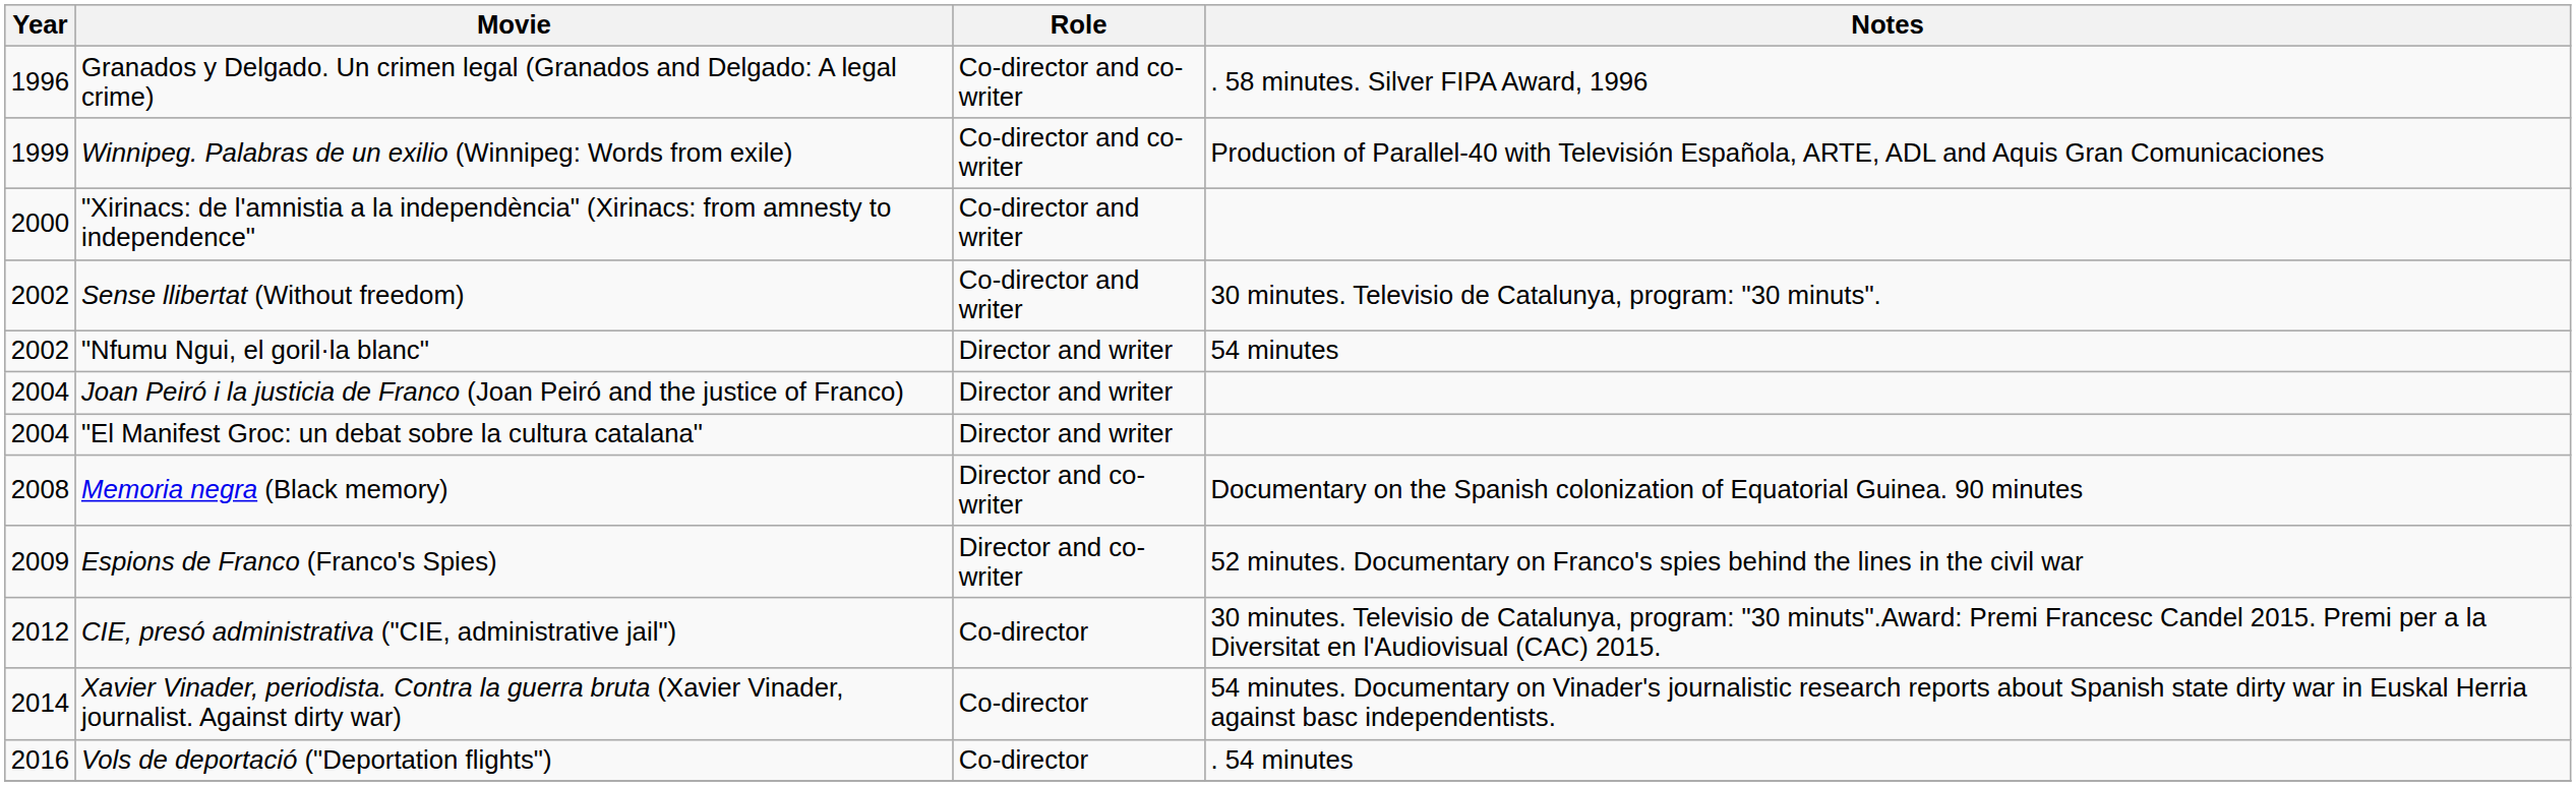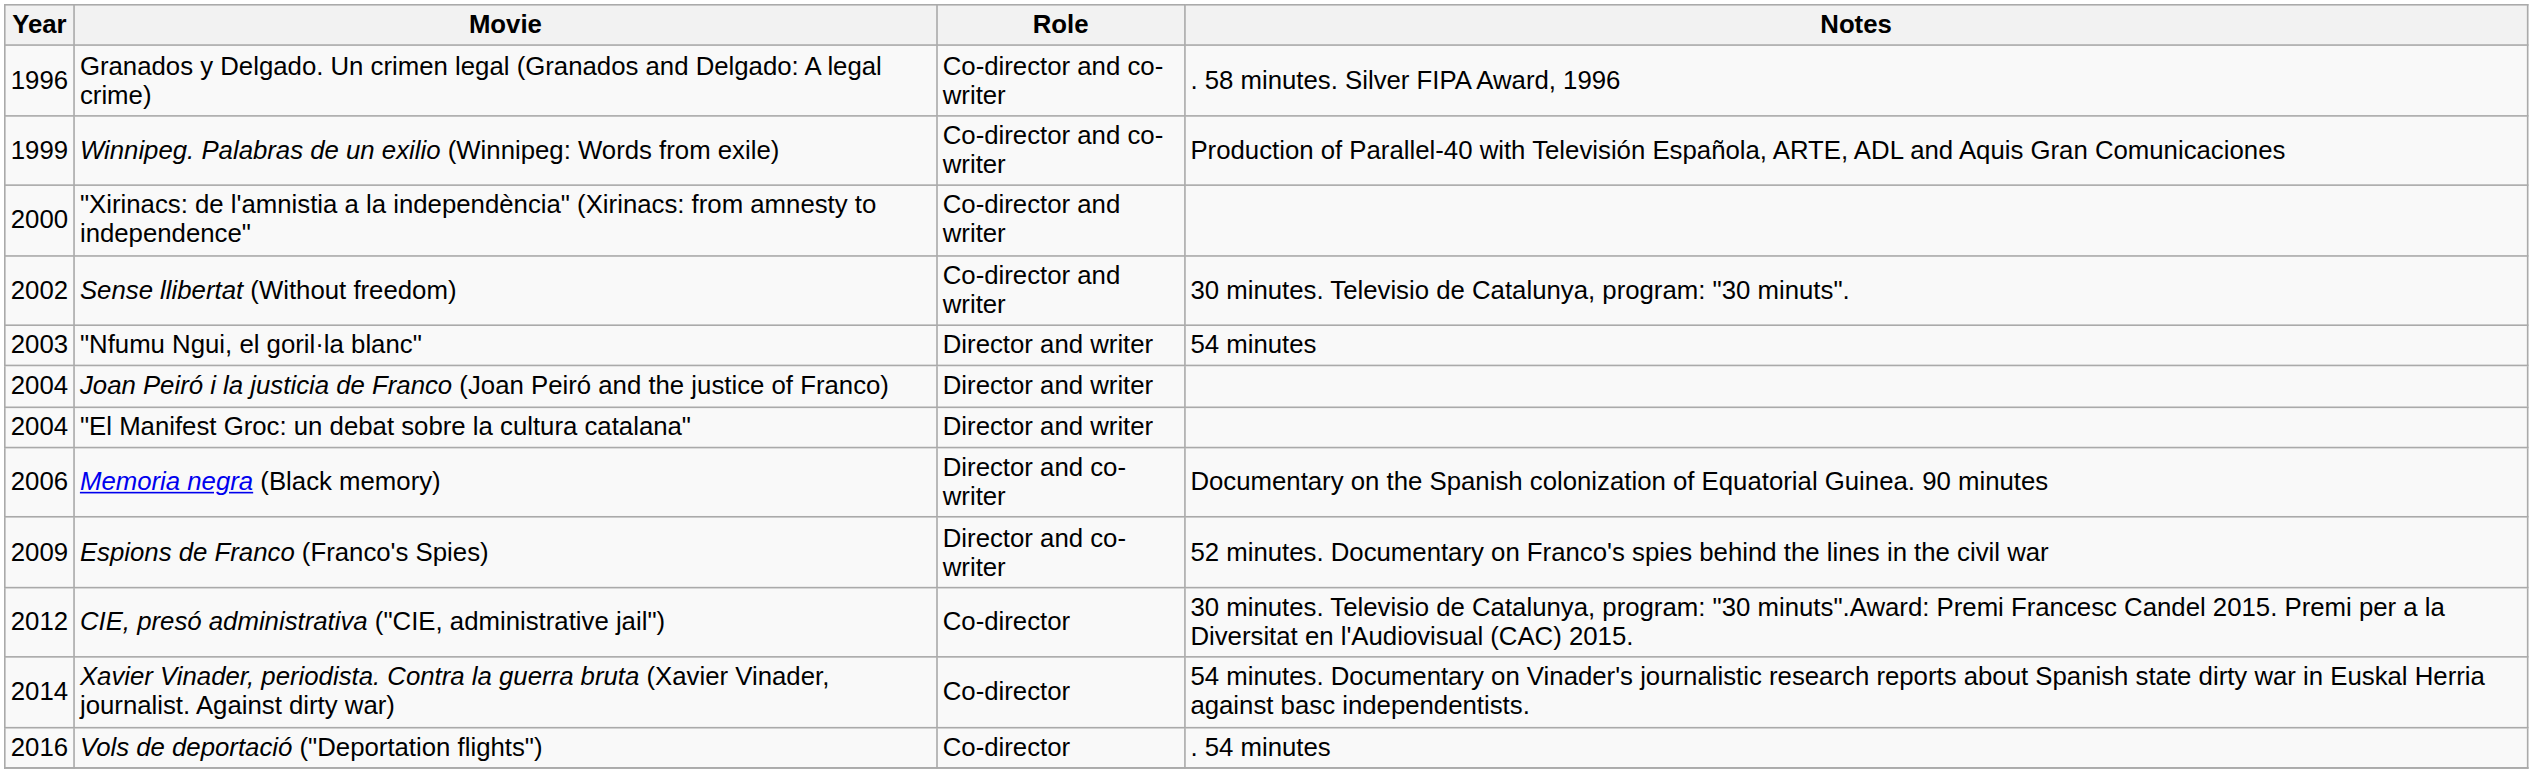"Nfumu Ngui, el goril·la blanc" | Year: 2002 -> 2003
Memoria negra (Black memory) | Year: 2008 -> 2006
